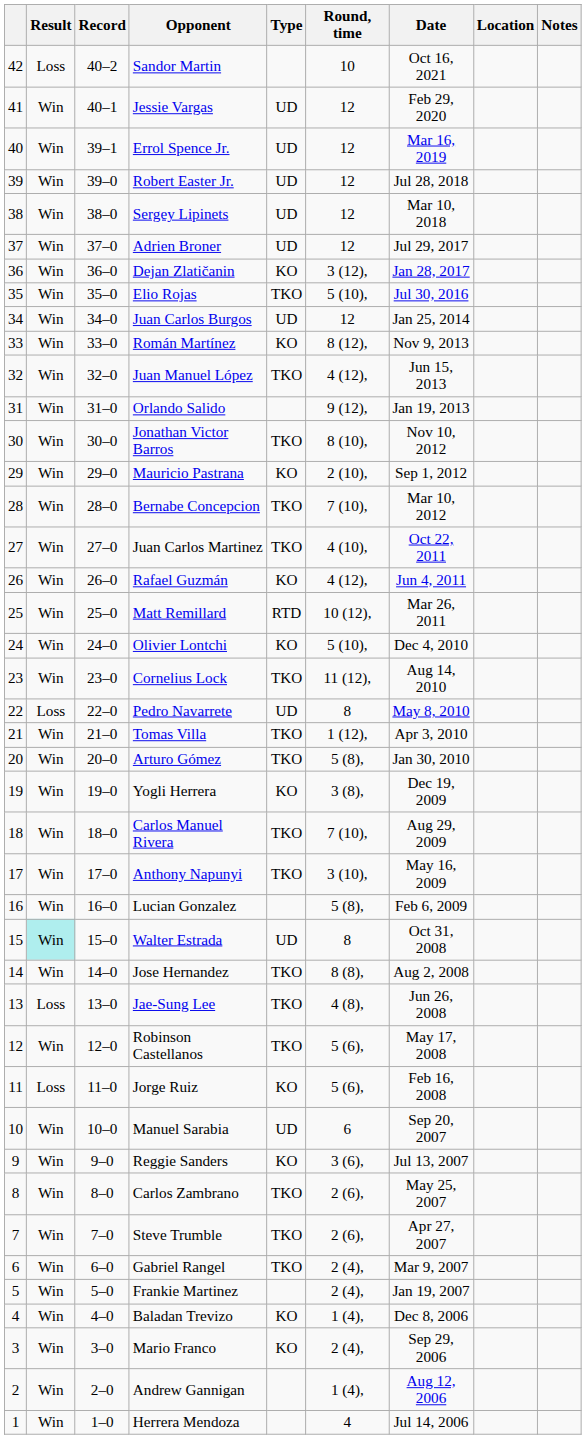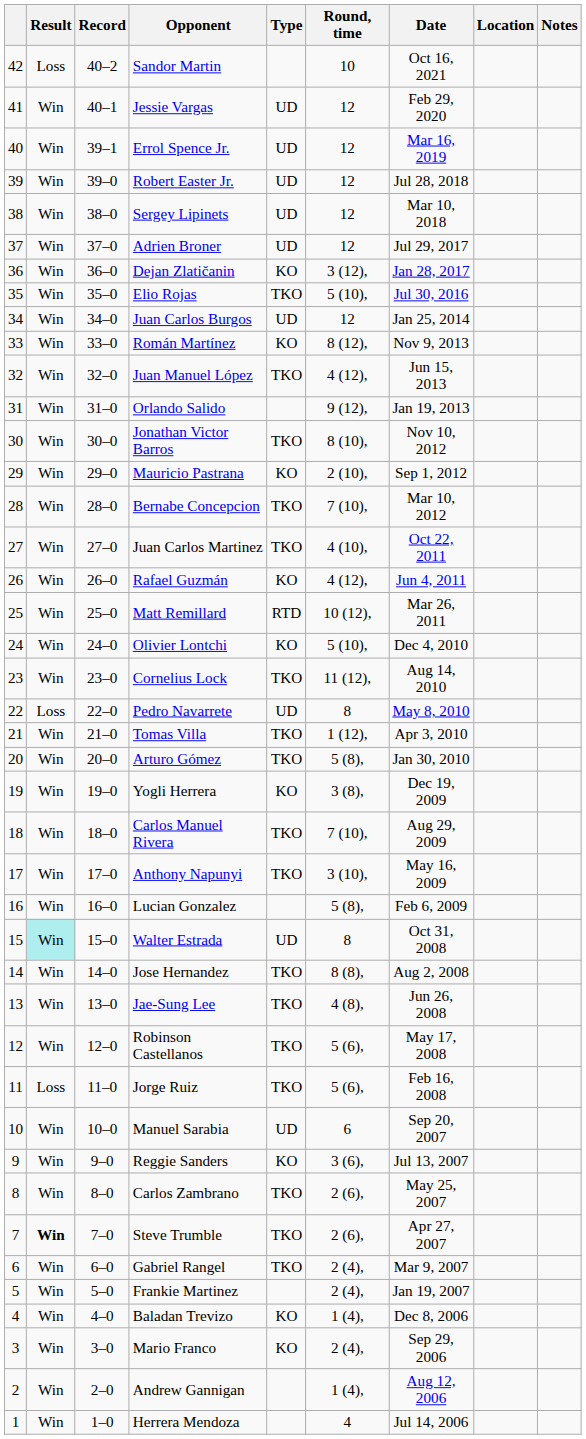Jae-Sung Lee | Result: Loss -> Win
Jorge Ruiz | Type: KO -> TKO
Steve Trumble | Result: normal -> bold
